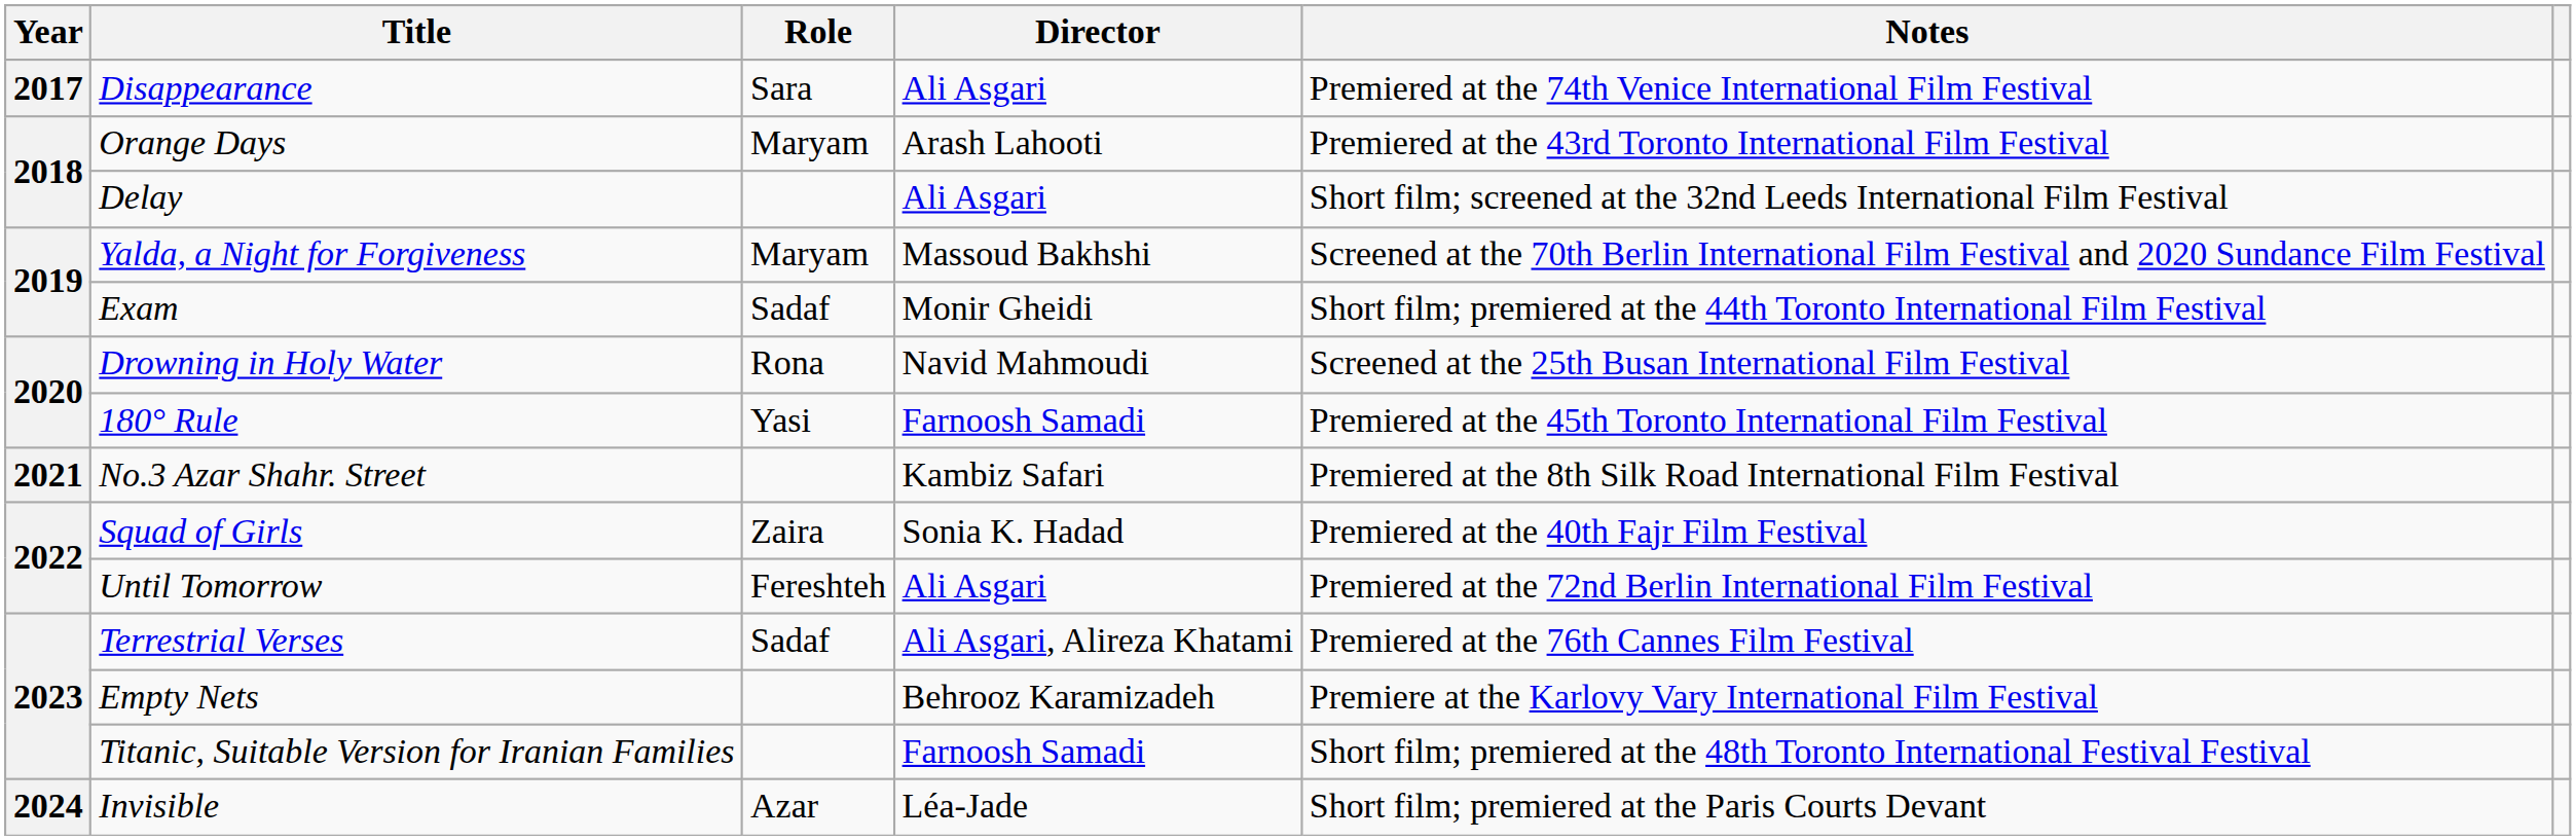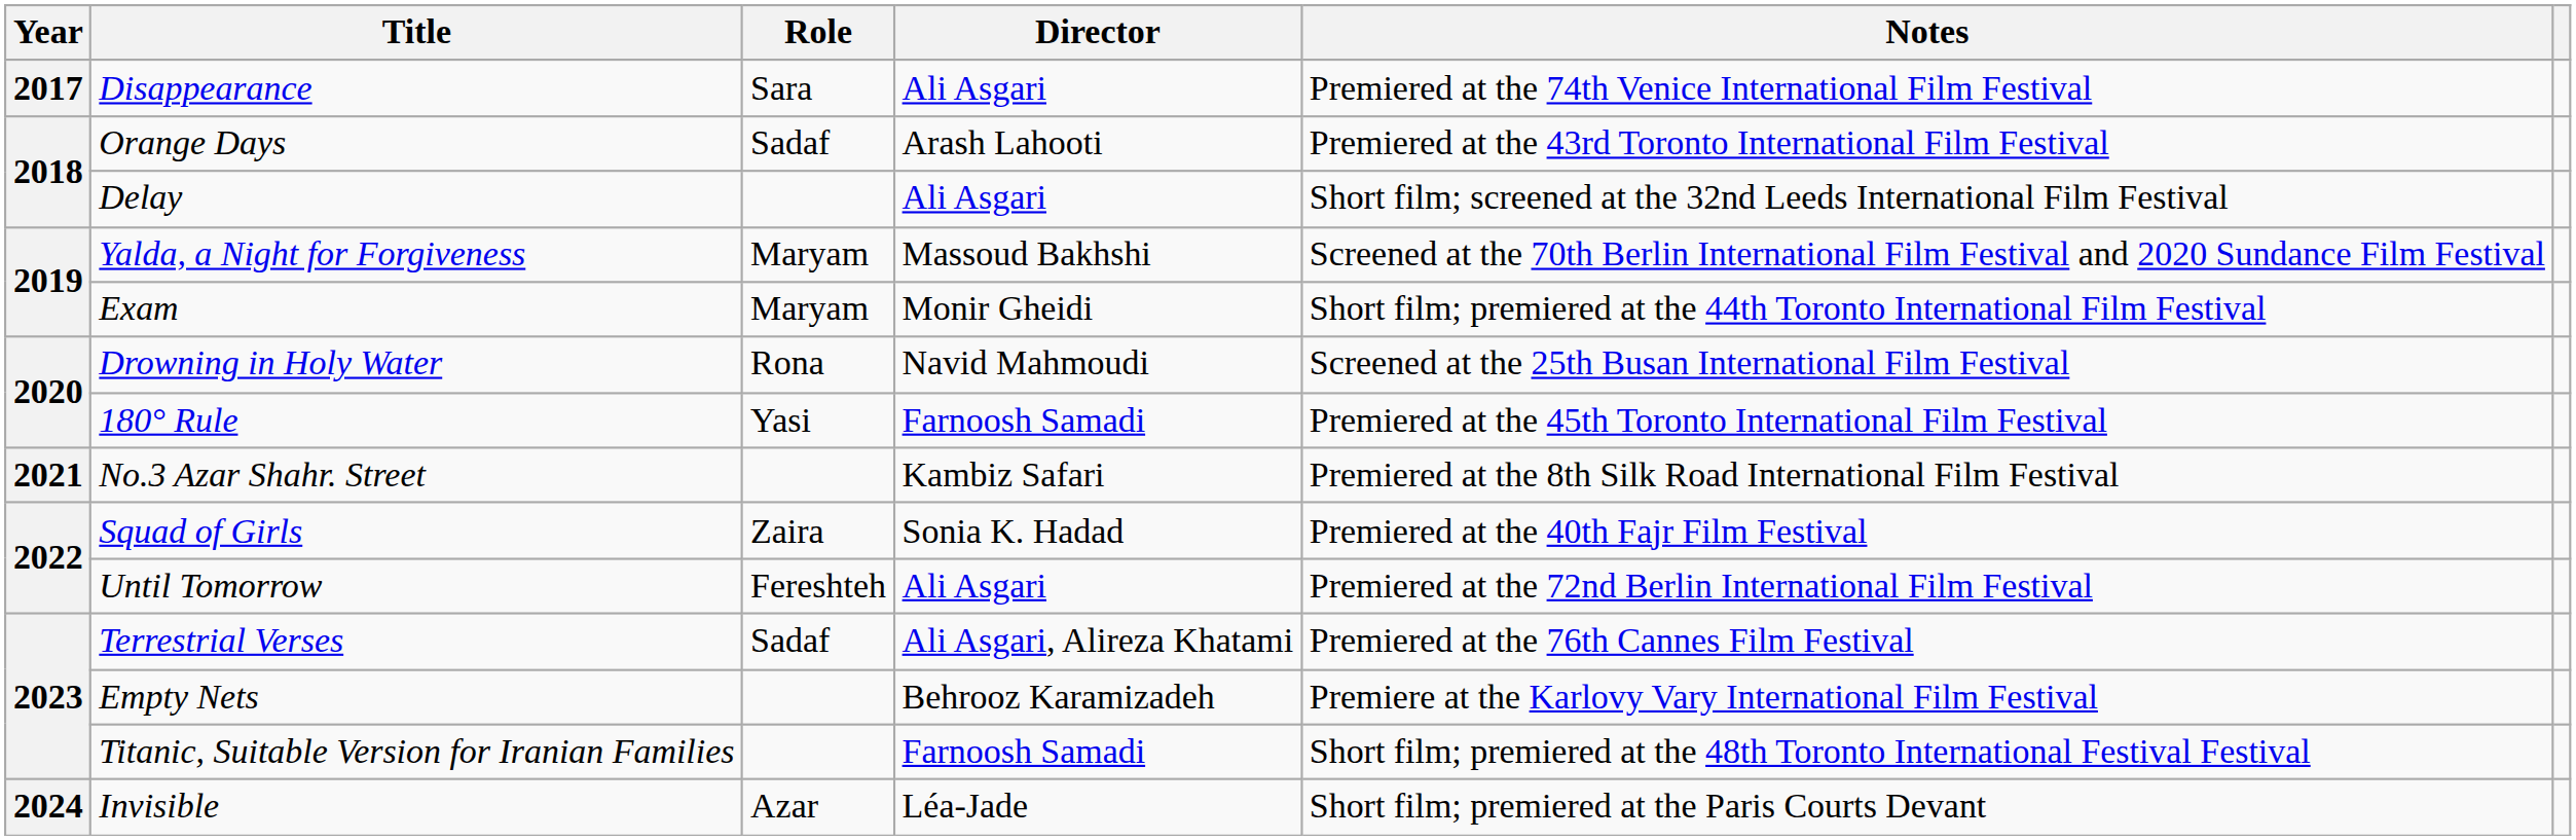Orange Days | Role: Maryam -> Sadaf
Exam | Role: Sadaf -> Maryam
